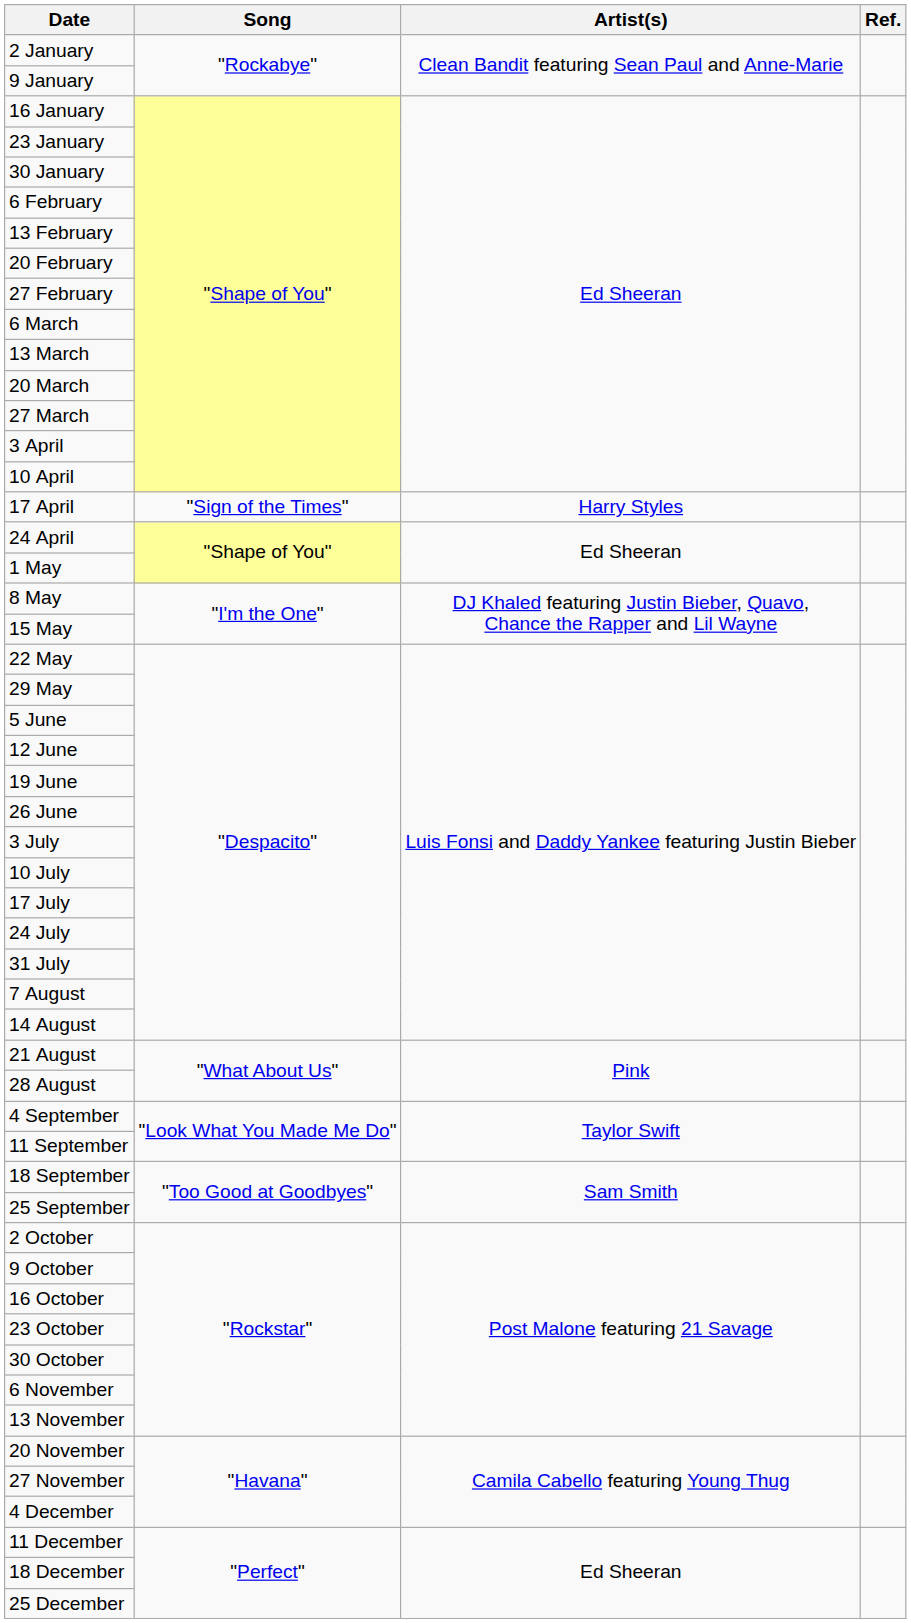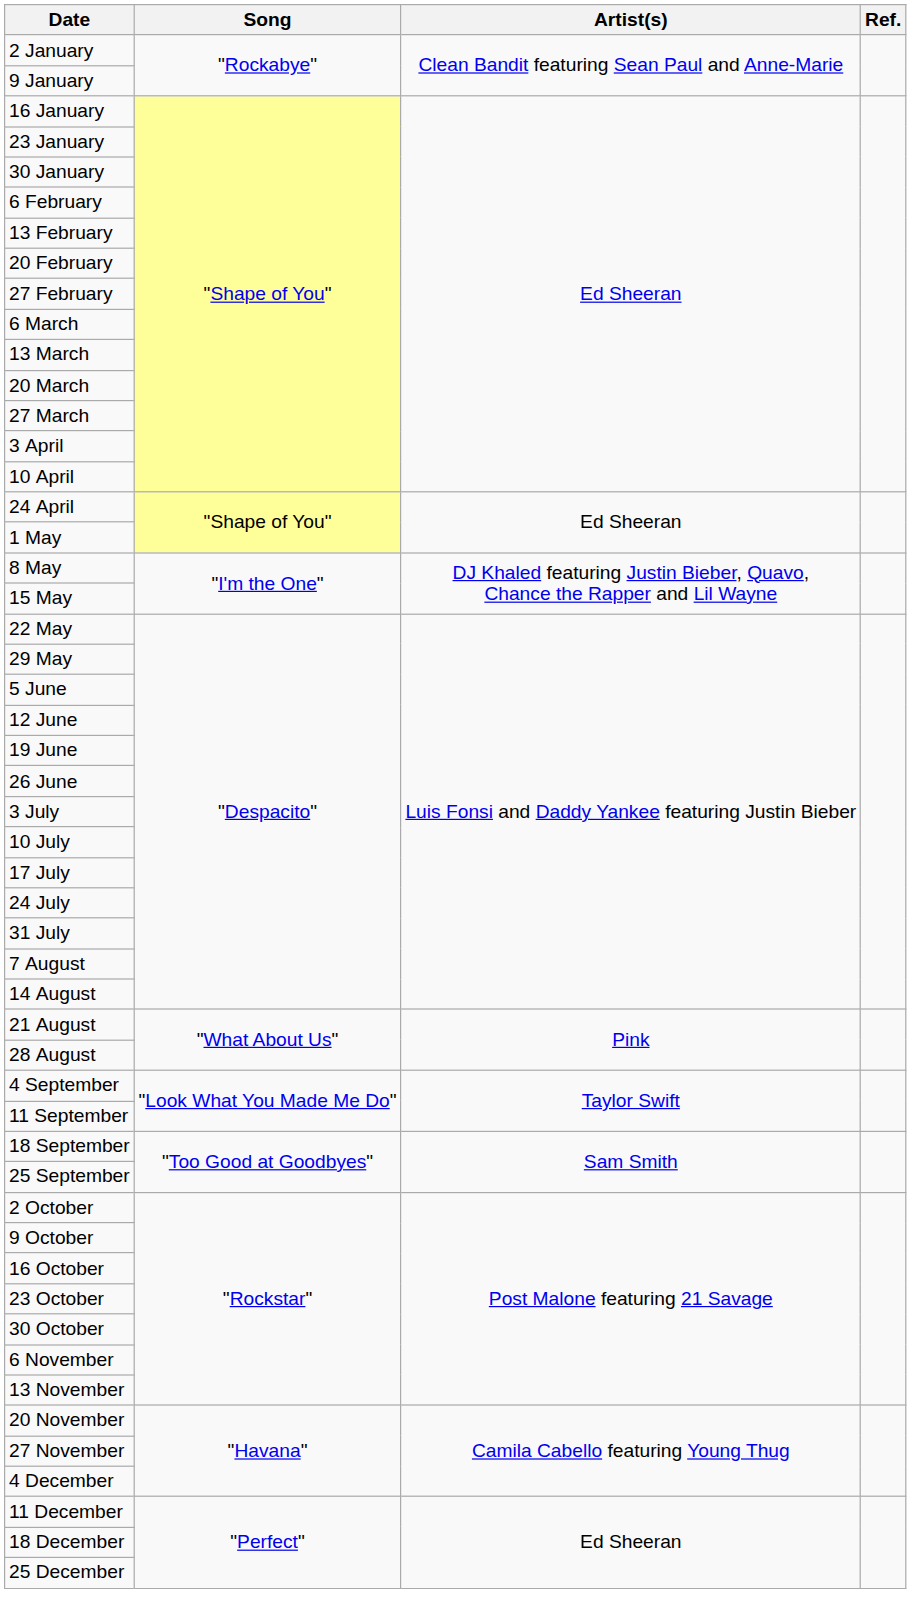- row: 17 April | "Sign of the Times" | Harry Styles
